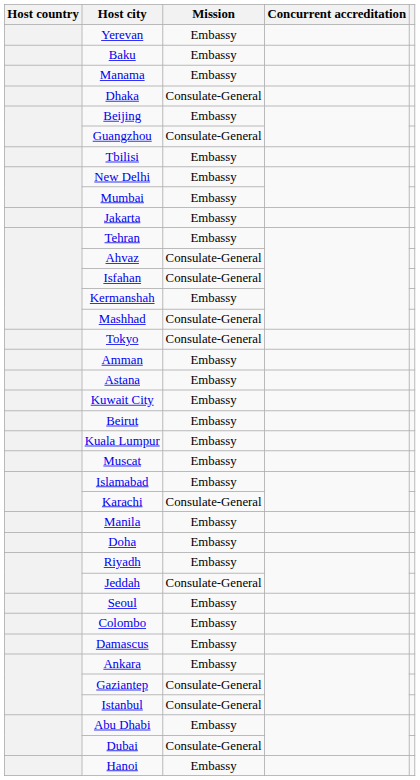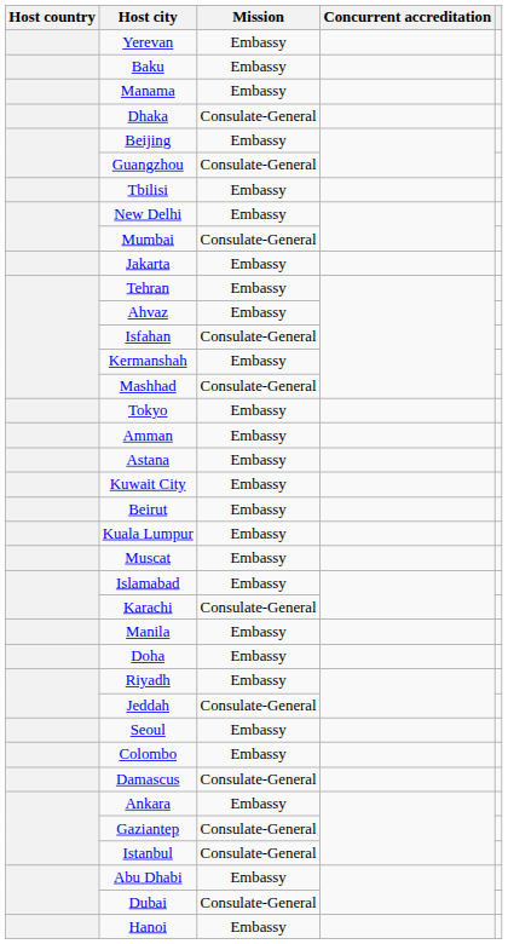Mumbai | Mission: Embassy -> Consulate-General
Ahvaz | Mission: Consulate-General -> Embassy
Tokyo | Mission: Consulate-General -> Embassy
Damascus | Mission: Embassy -> Consulate-General
